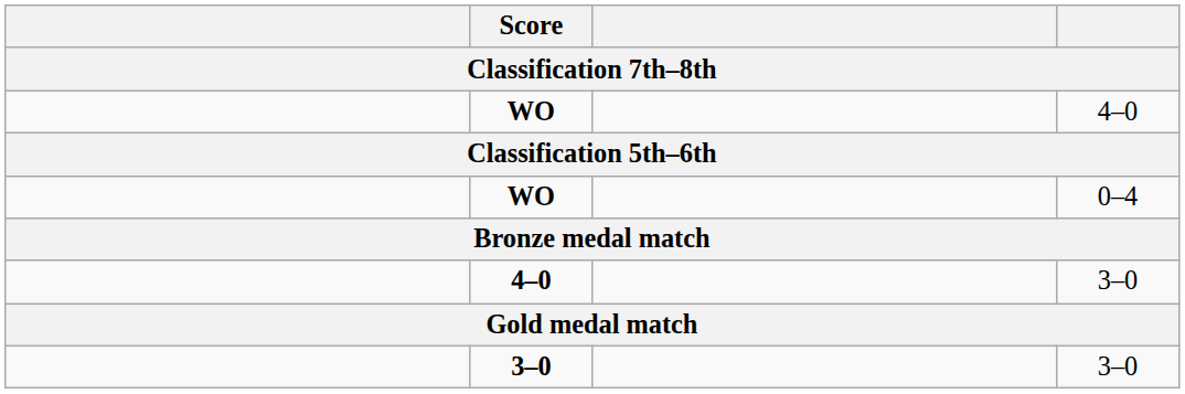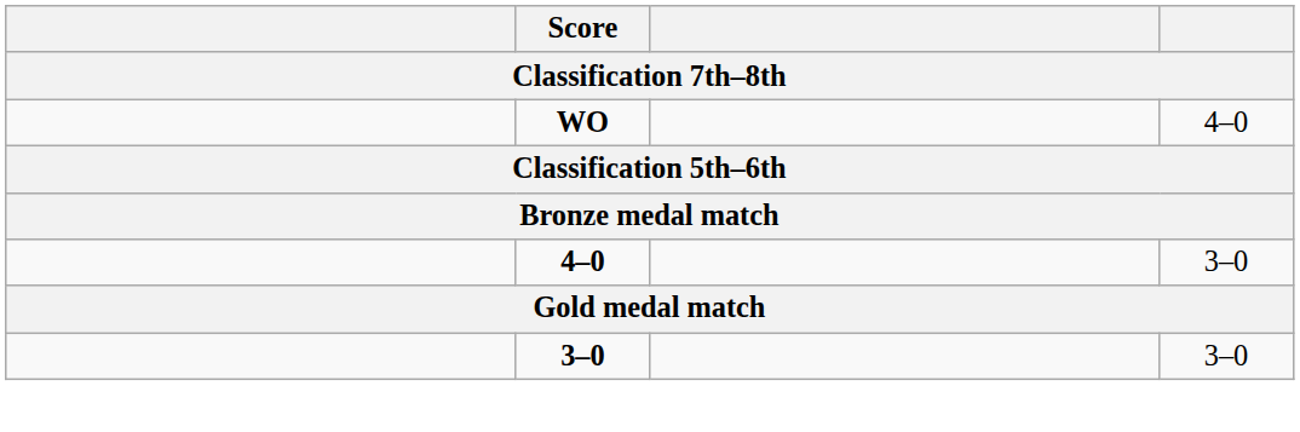- row: WO | 0–4
